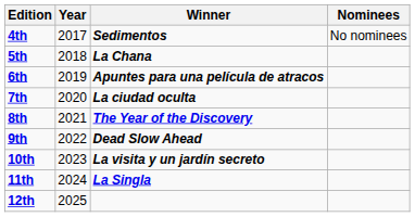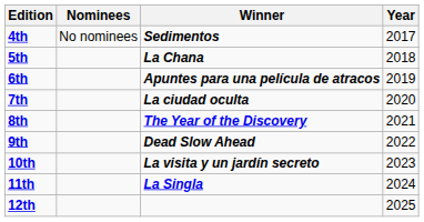columns swapped: Year <-> Nominees
